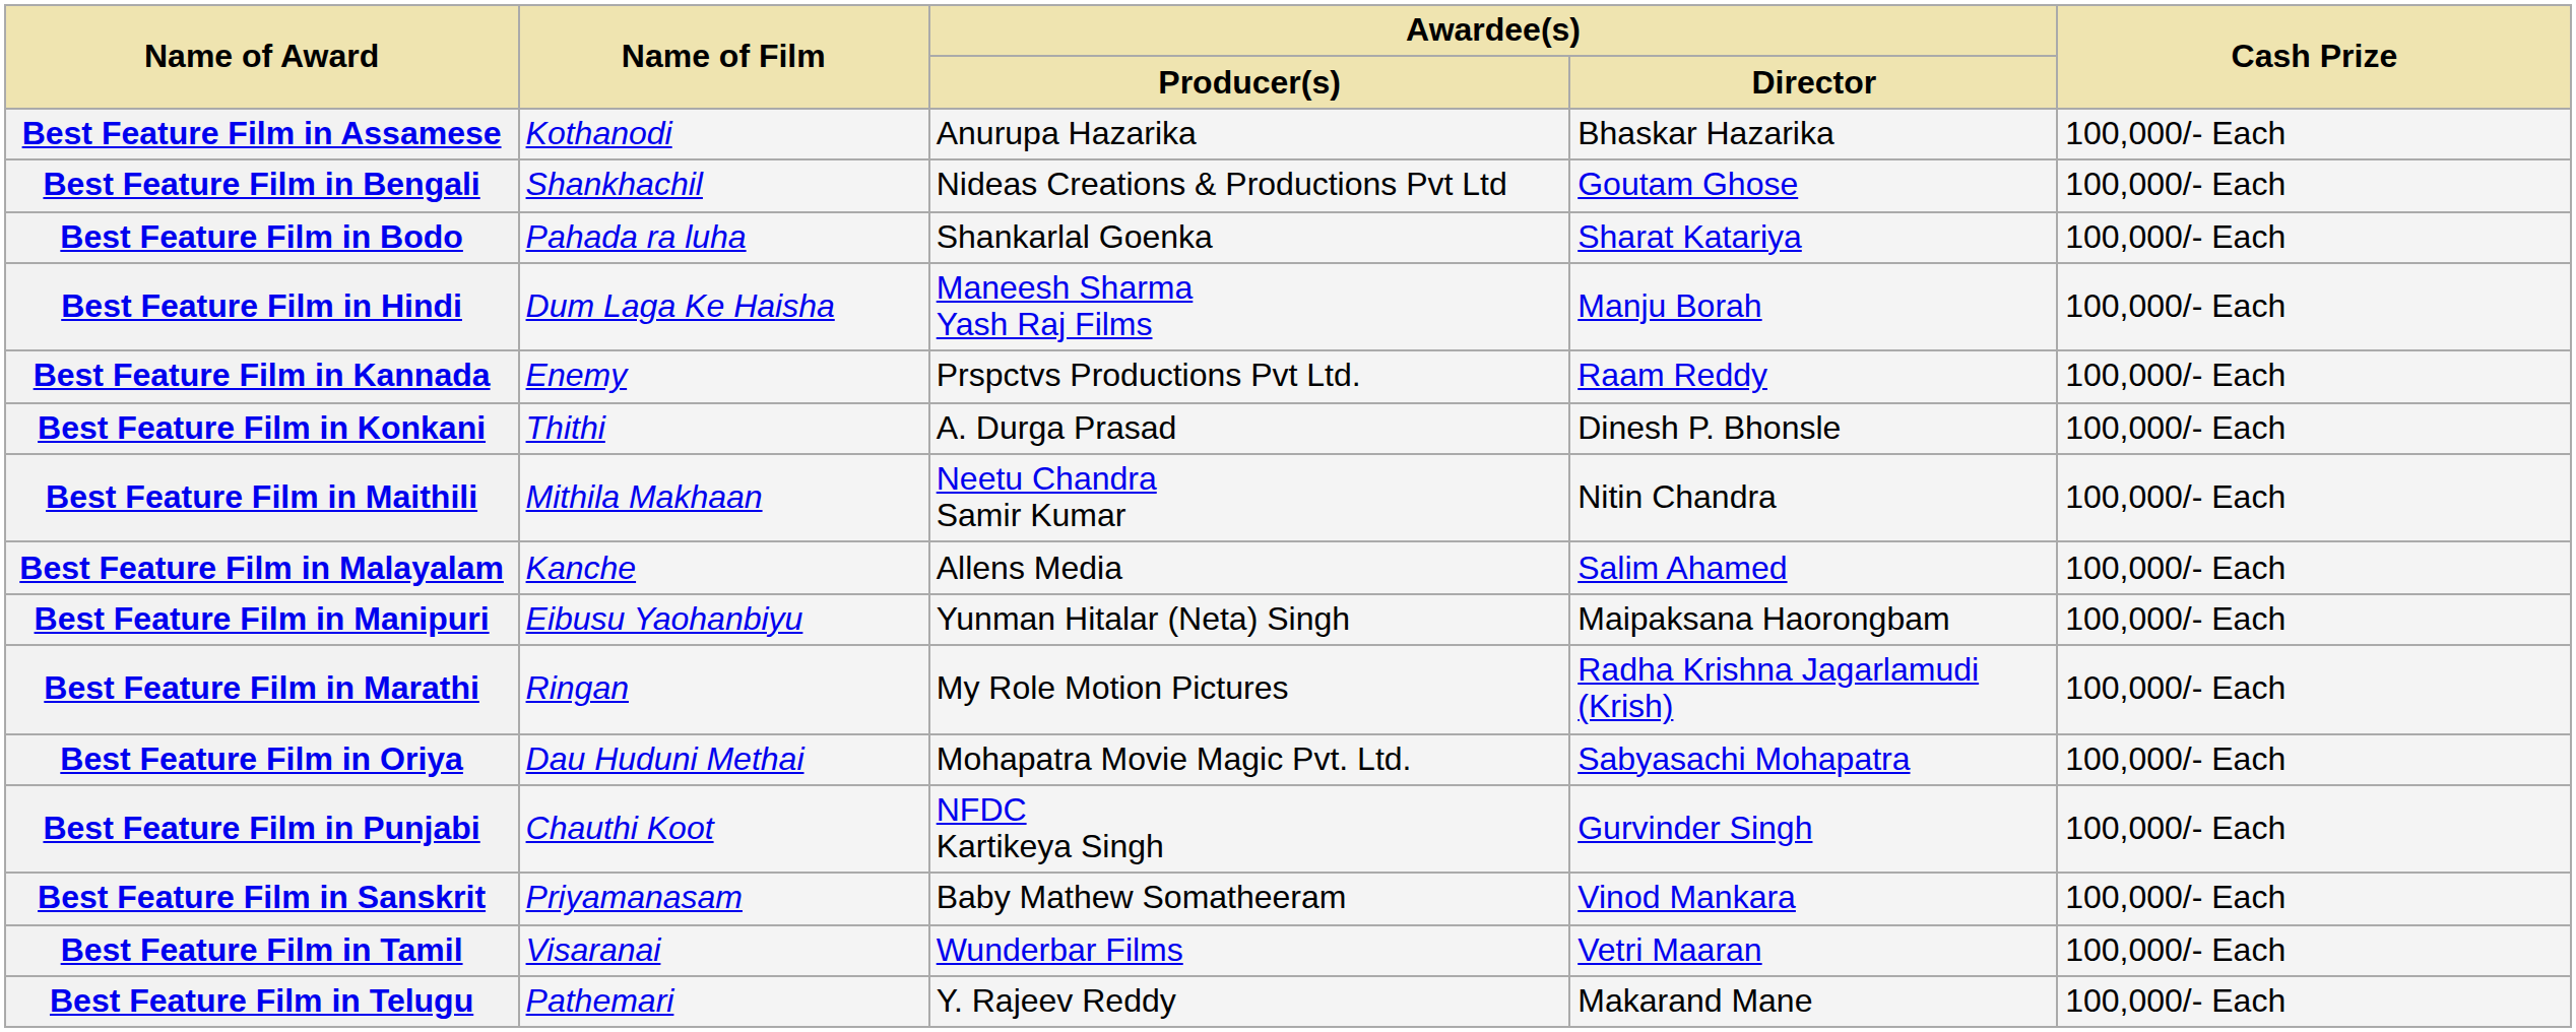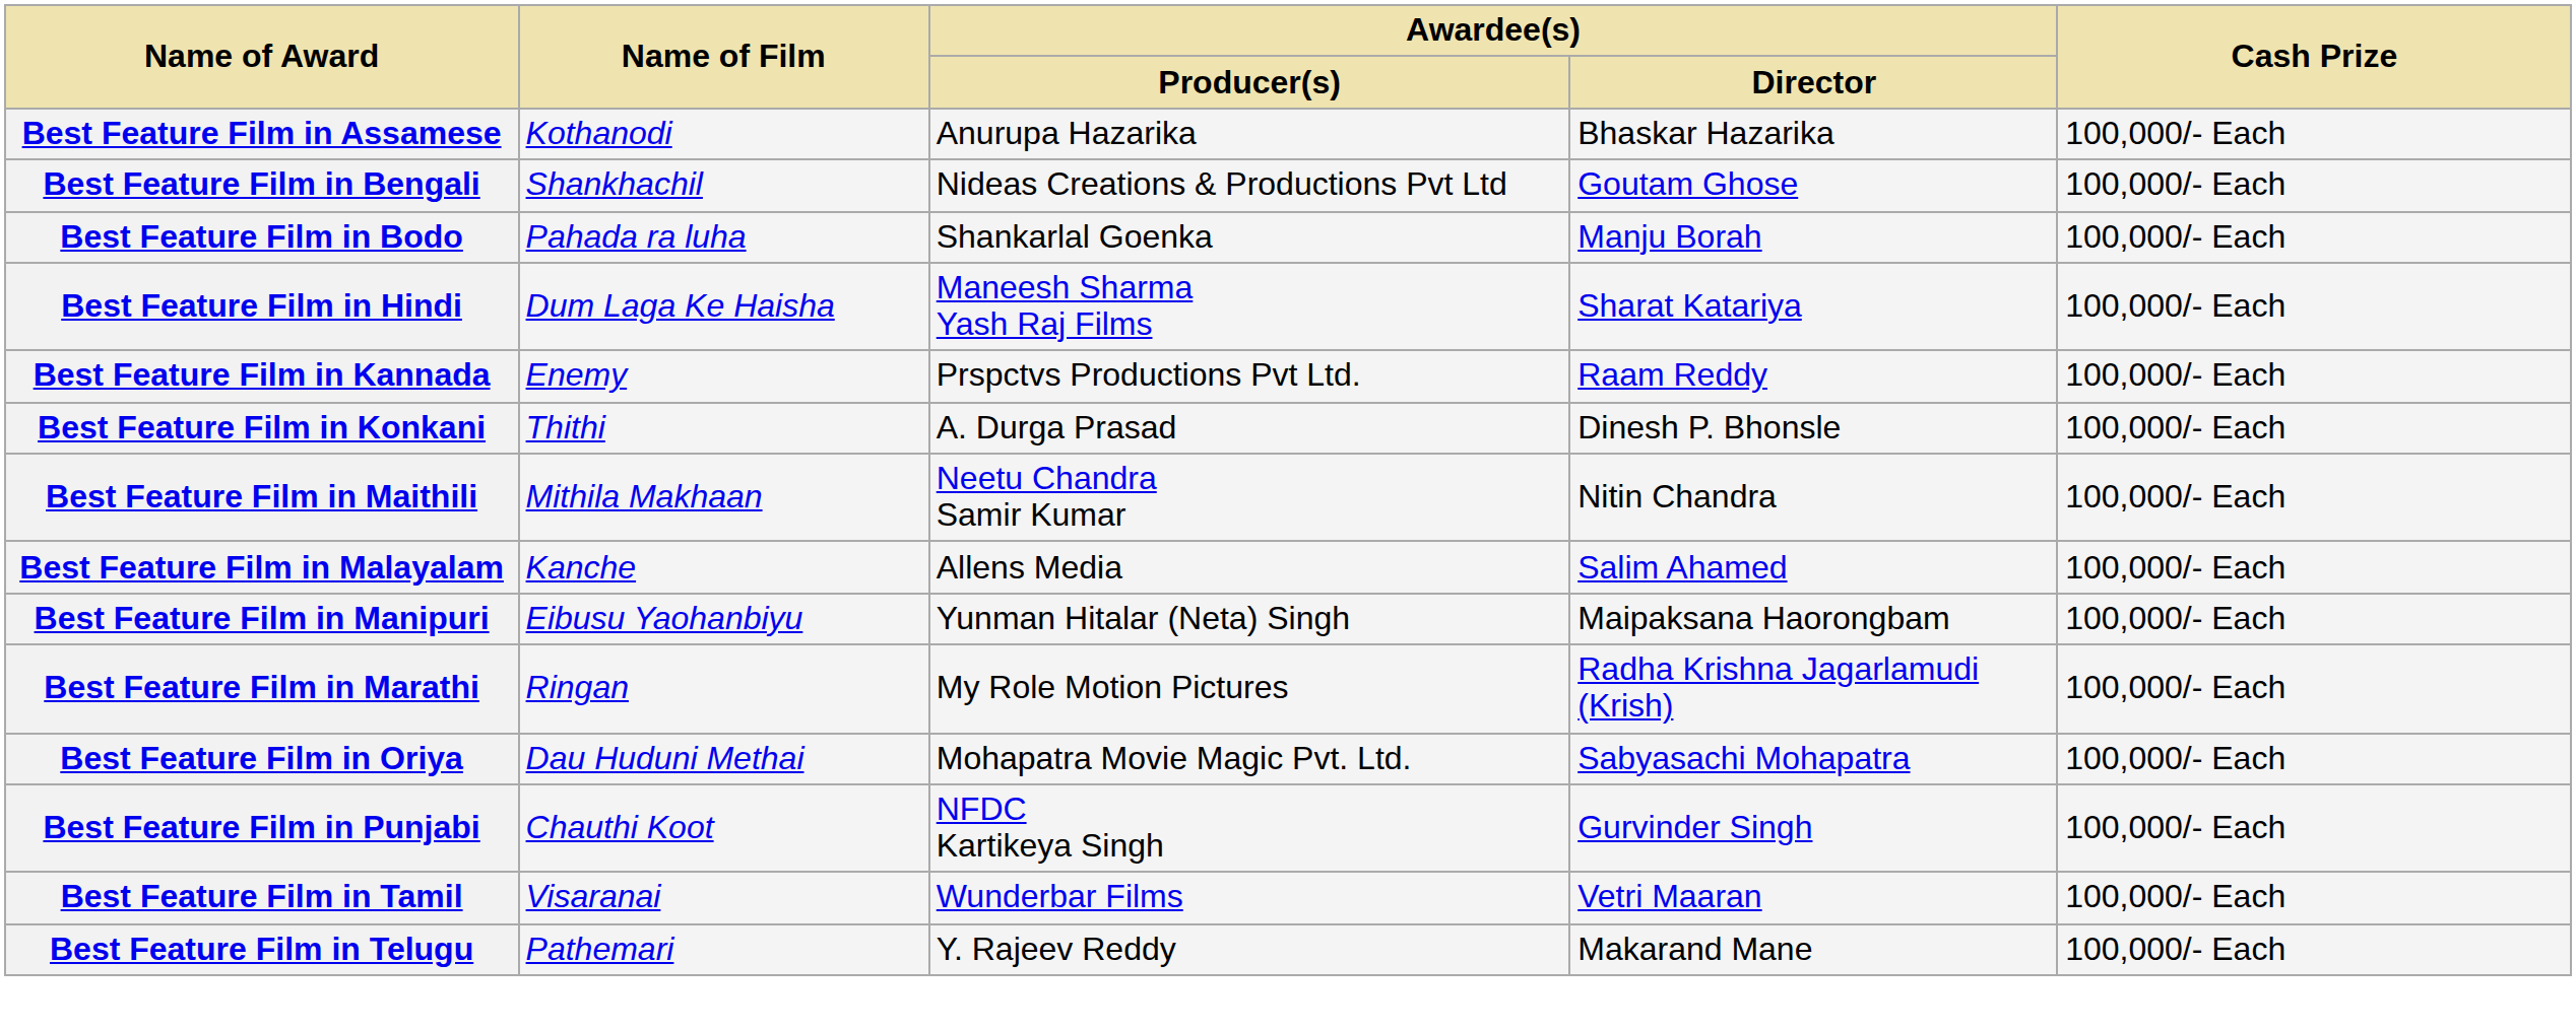Best Feature Film in Bodo | Awardee(s) / Director: Sharat Katariya -> Manju Borah
Best Feature Film in Hindi | Awardee(s) / Director: Manju Borah -> Sharat Katariya
- row: Best Feature Film in Sanskrit | Priyamanasam | Baby Mathew Somatheeram | Vinod Mankara | 100,000/- Each
